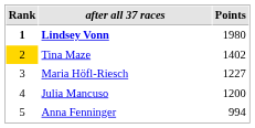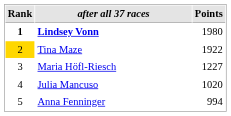Tina Maze | Points: 1402 -> 1922
Julia Mancuso | Points: 1200 -> 1020
